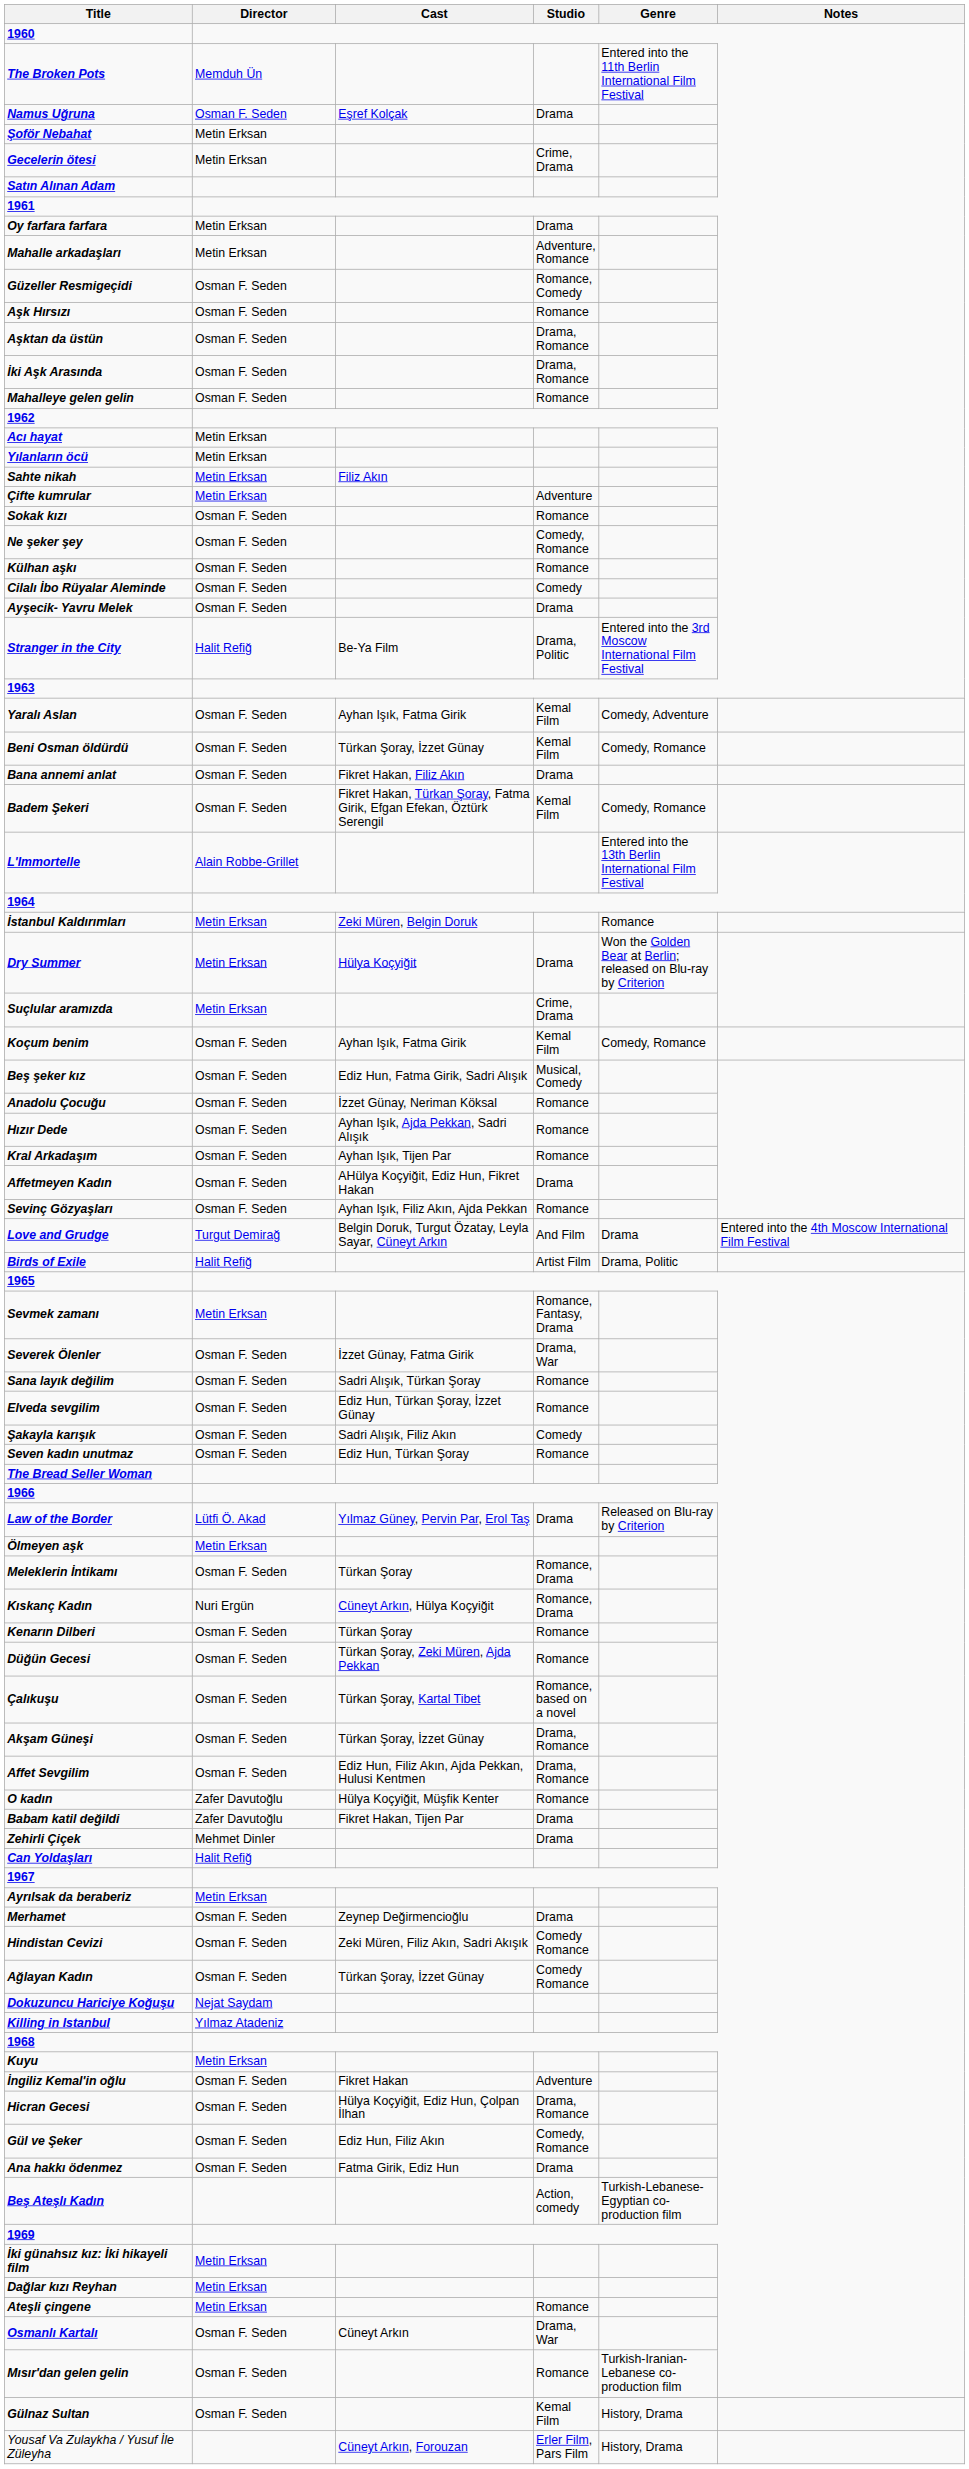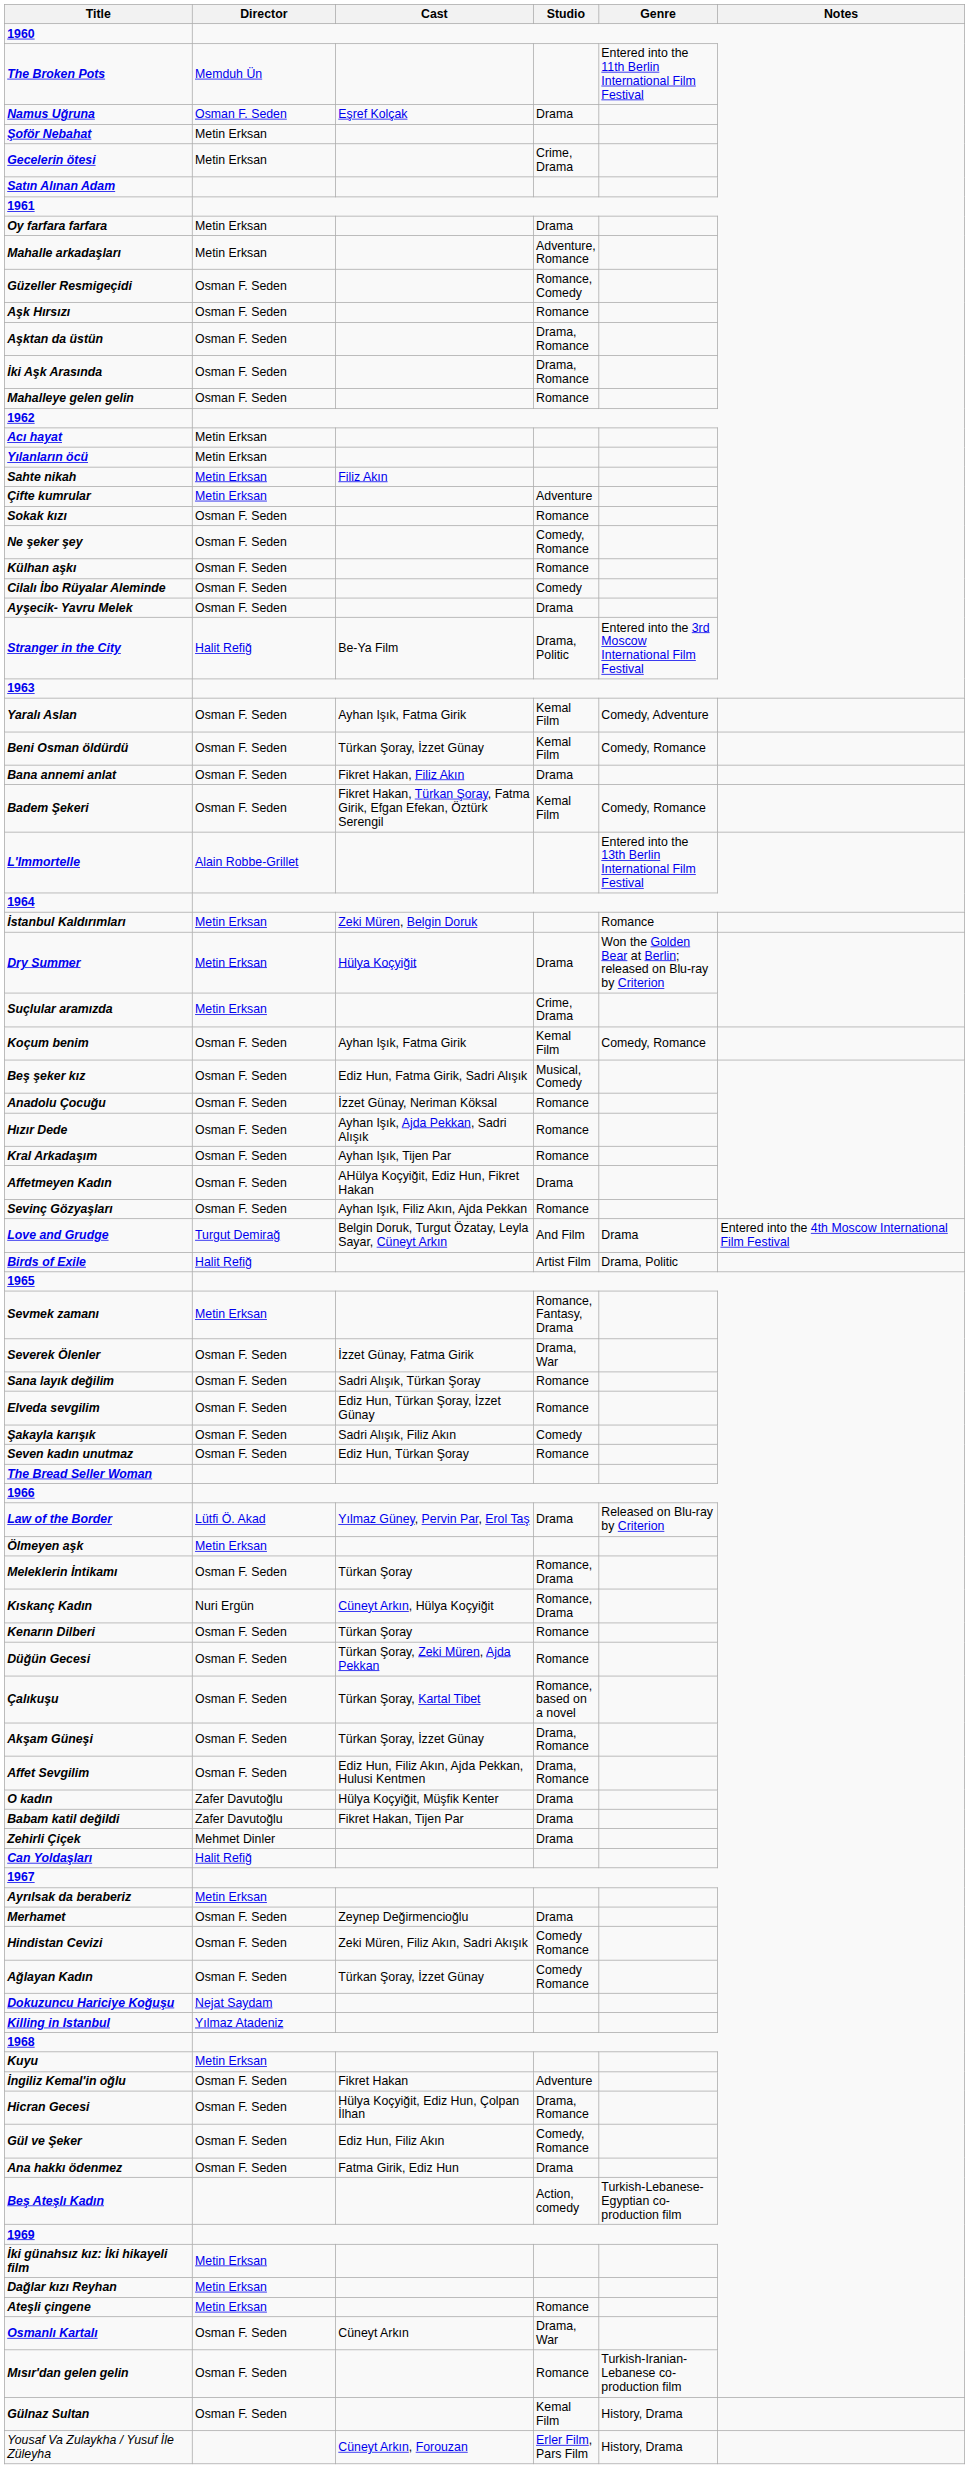O kadın | Studio: Romance -> Drama
